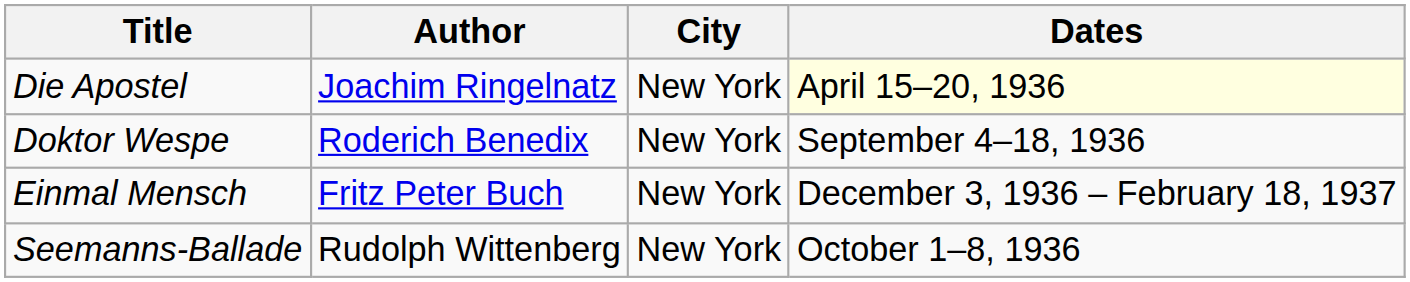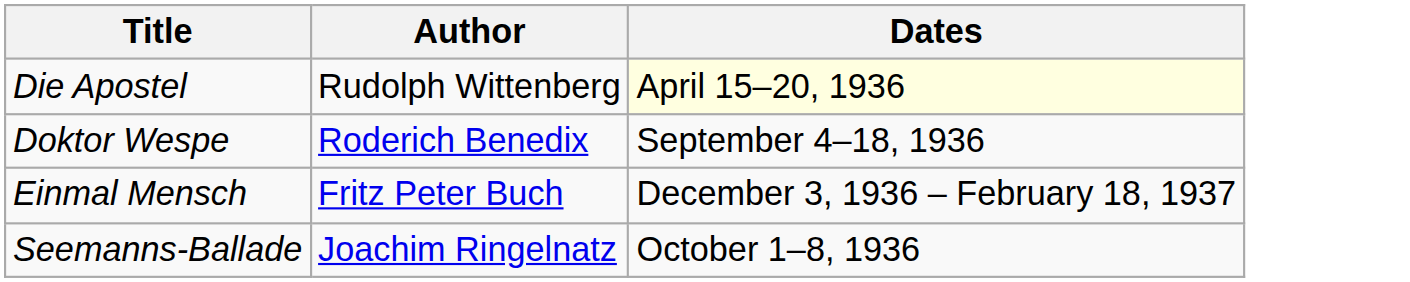- column: City | New York | New York | New York | New York
Die Apostel | Author: Joachim Ringelnatz -> Rudolph Wittenberg
Seemanns-Ballade | Author: Rudolph Wittenberg -> Joachim Ringelnatz
